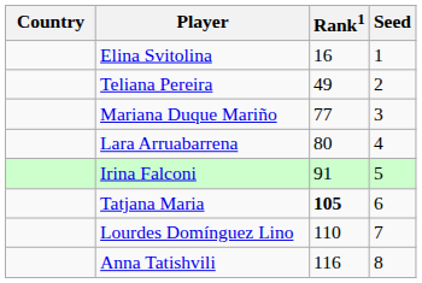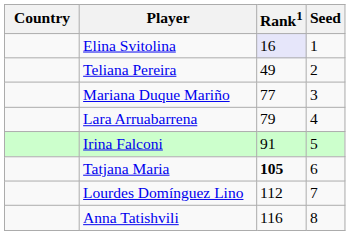Elina Svitolina | Rank1: no background -> lavender background
Lara Arruabarrena | Rank1: 80 -> 79
Lourdes Domínguez Lino | Rank1: 110 -> 112
